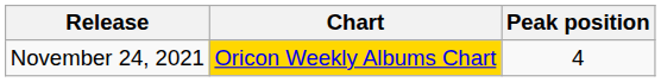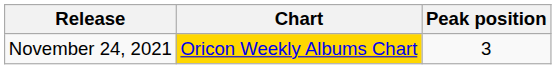November 24, 2021 | Peak position: 4 -> 3
